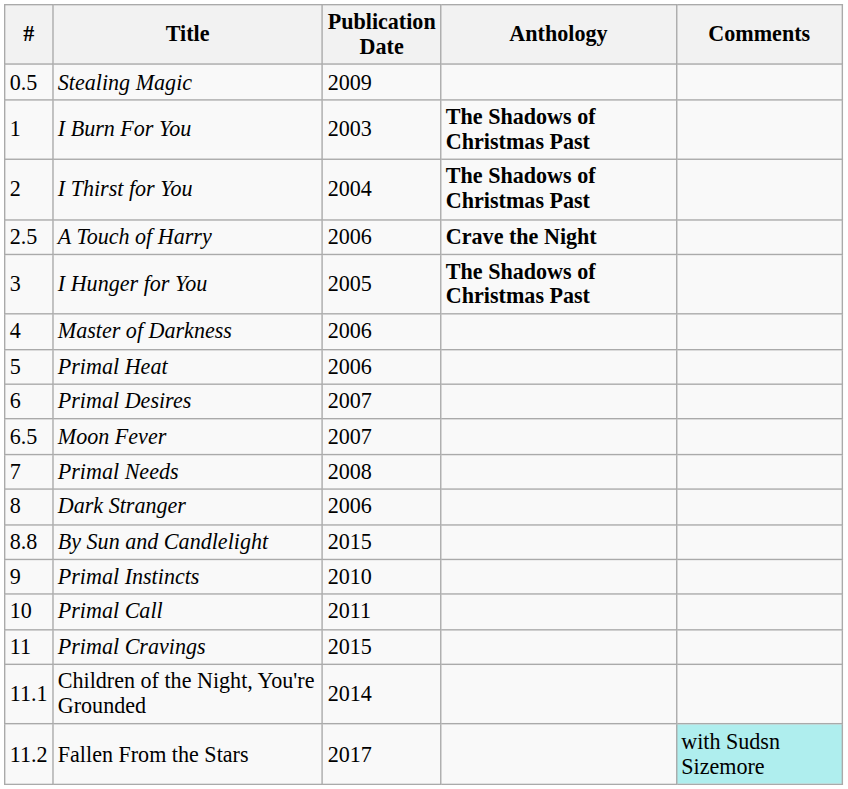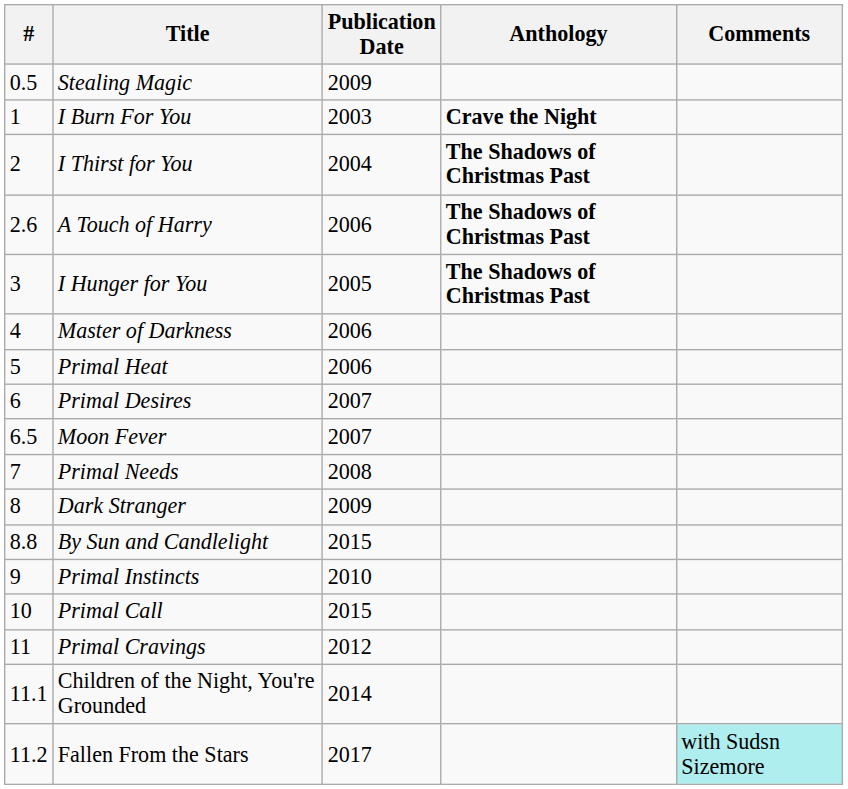I Burn For You | Anthology: The Shadows of Christmas Past -> Crave the Night
A Touch of Harry | #: 2.5 -> 2.6
A Touch of Harry | Anthology: Crave the Night -> The Shadows of Christmas Past
Dark Stranger | Publication Date: 2006 -> 2009
Primal Call | Publication Date: 2011 -> 2015
Primal Cravings | Publication Date: 2015 -> 2012
